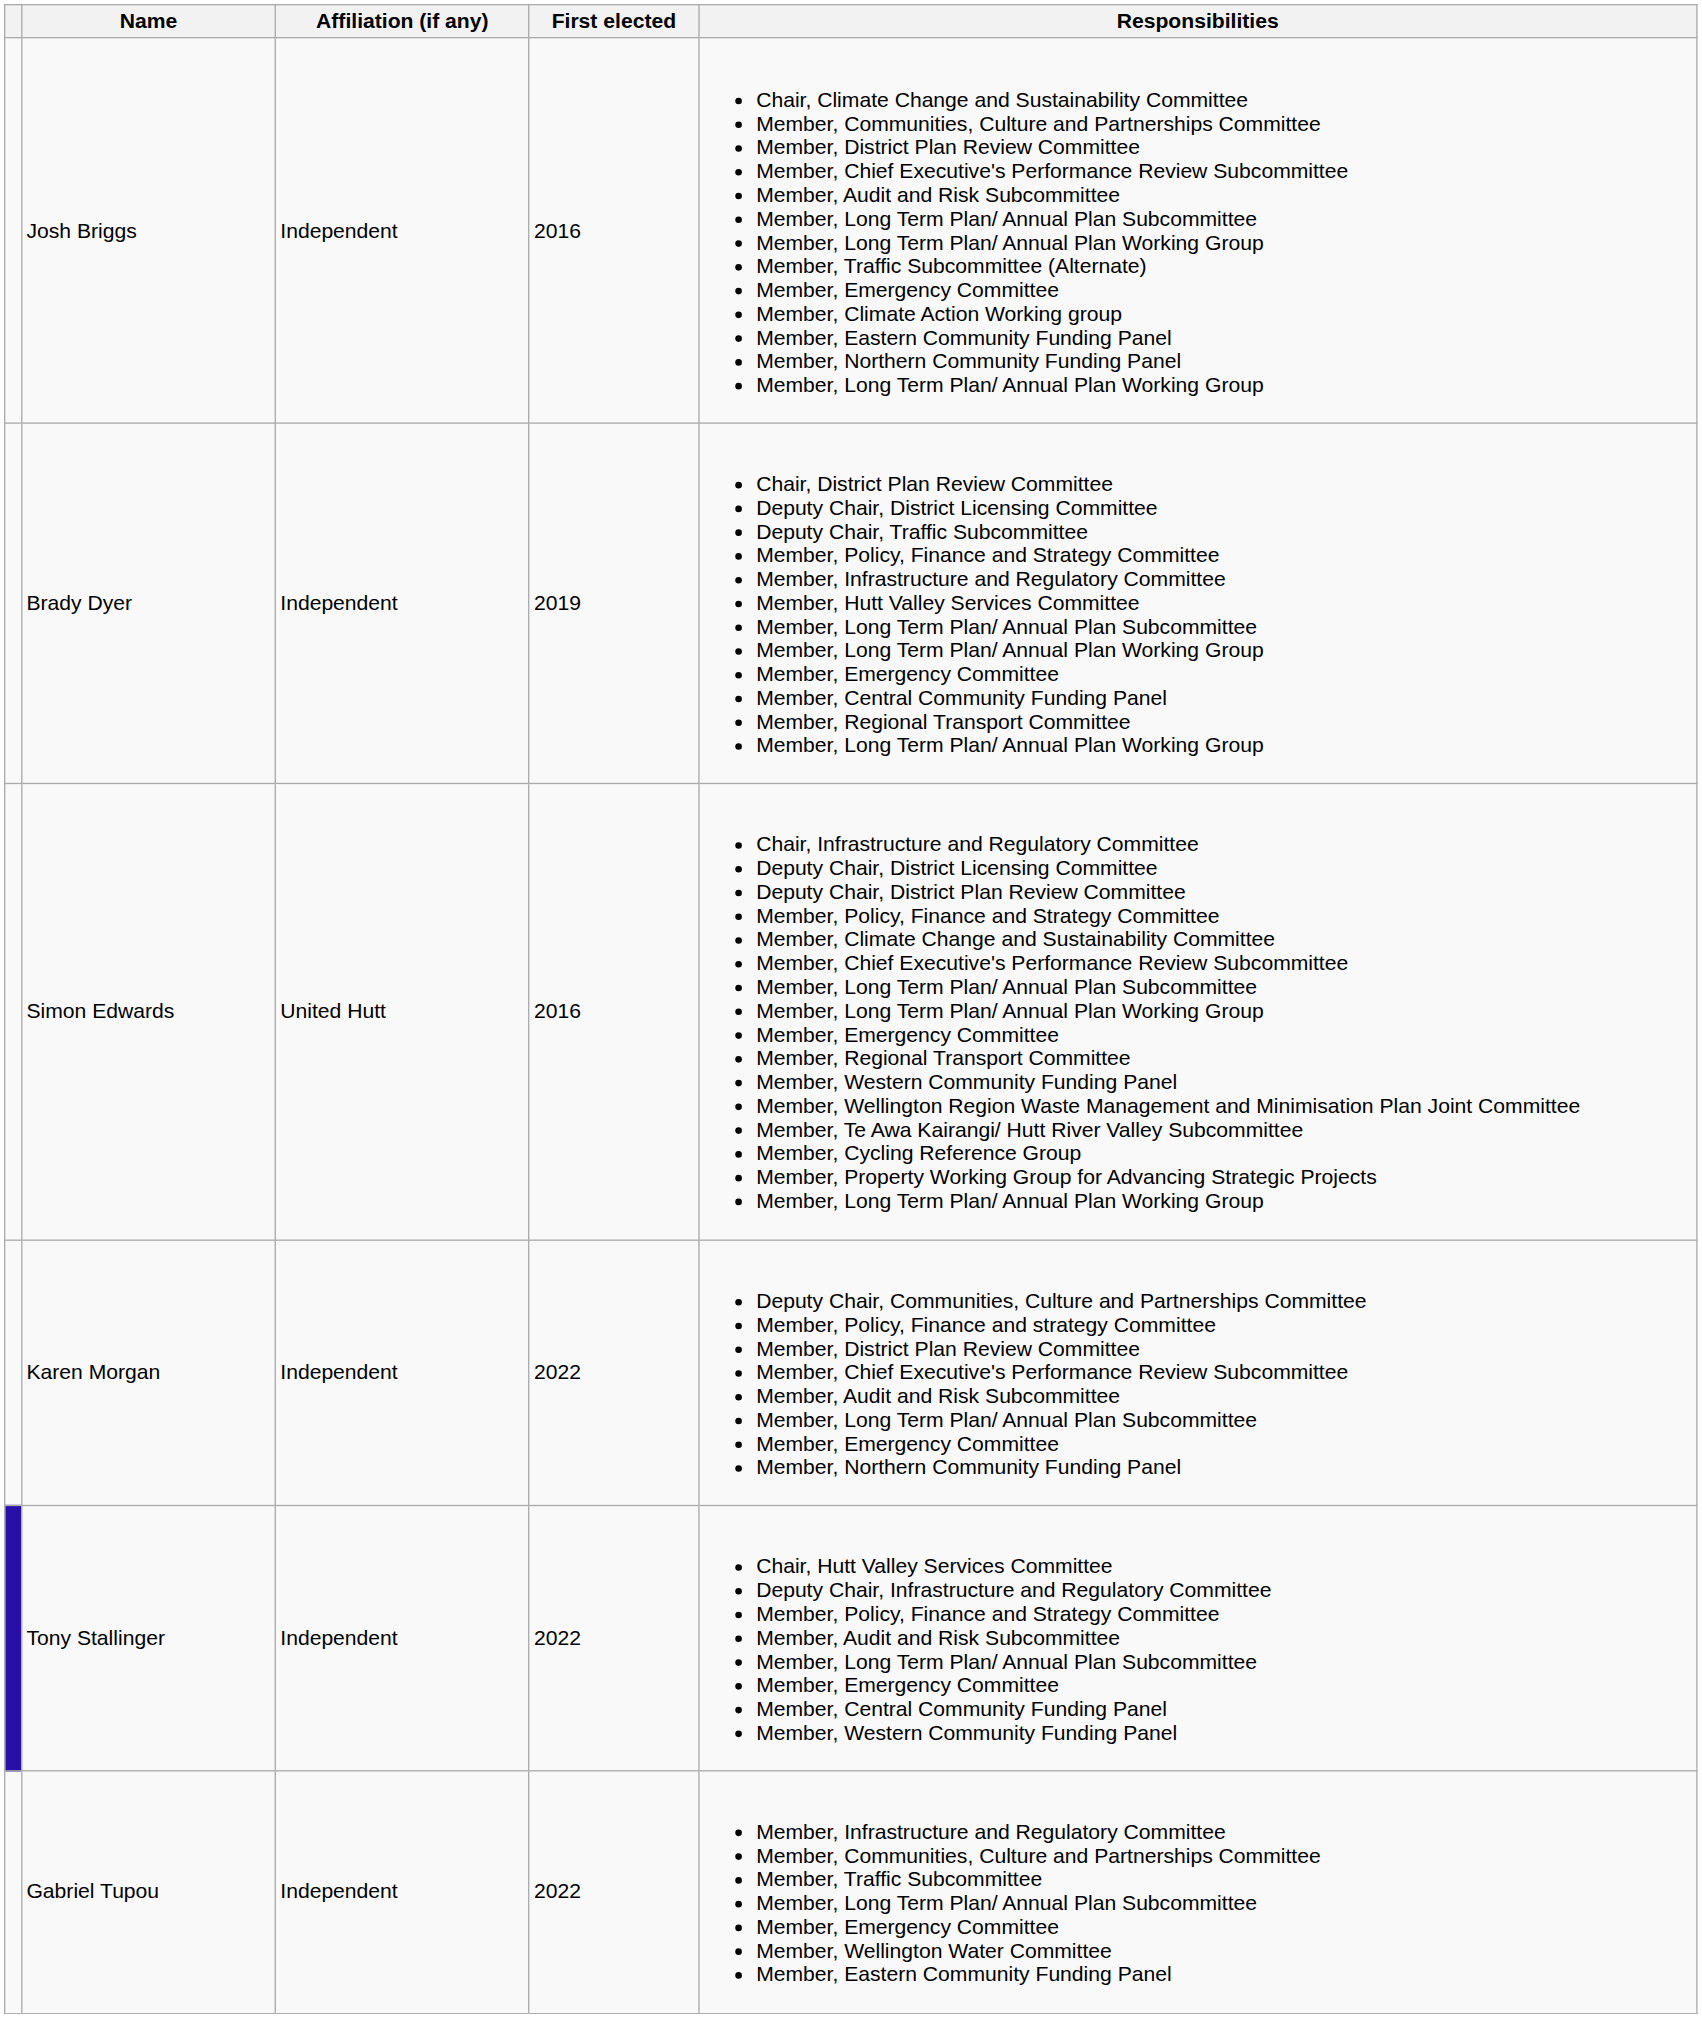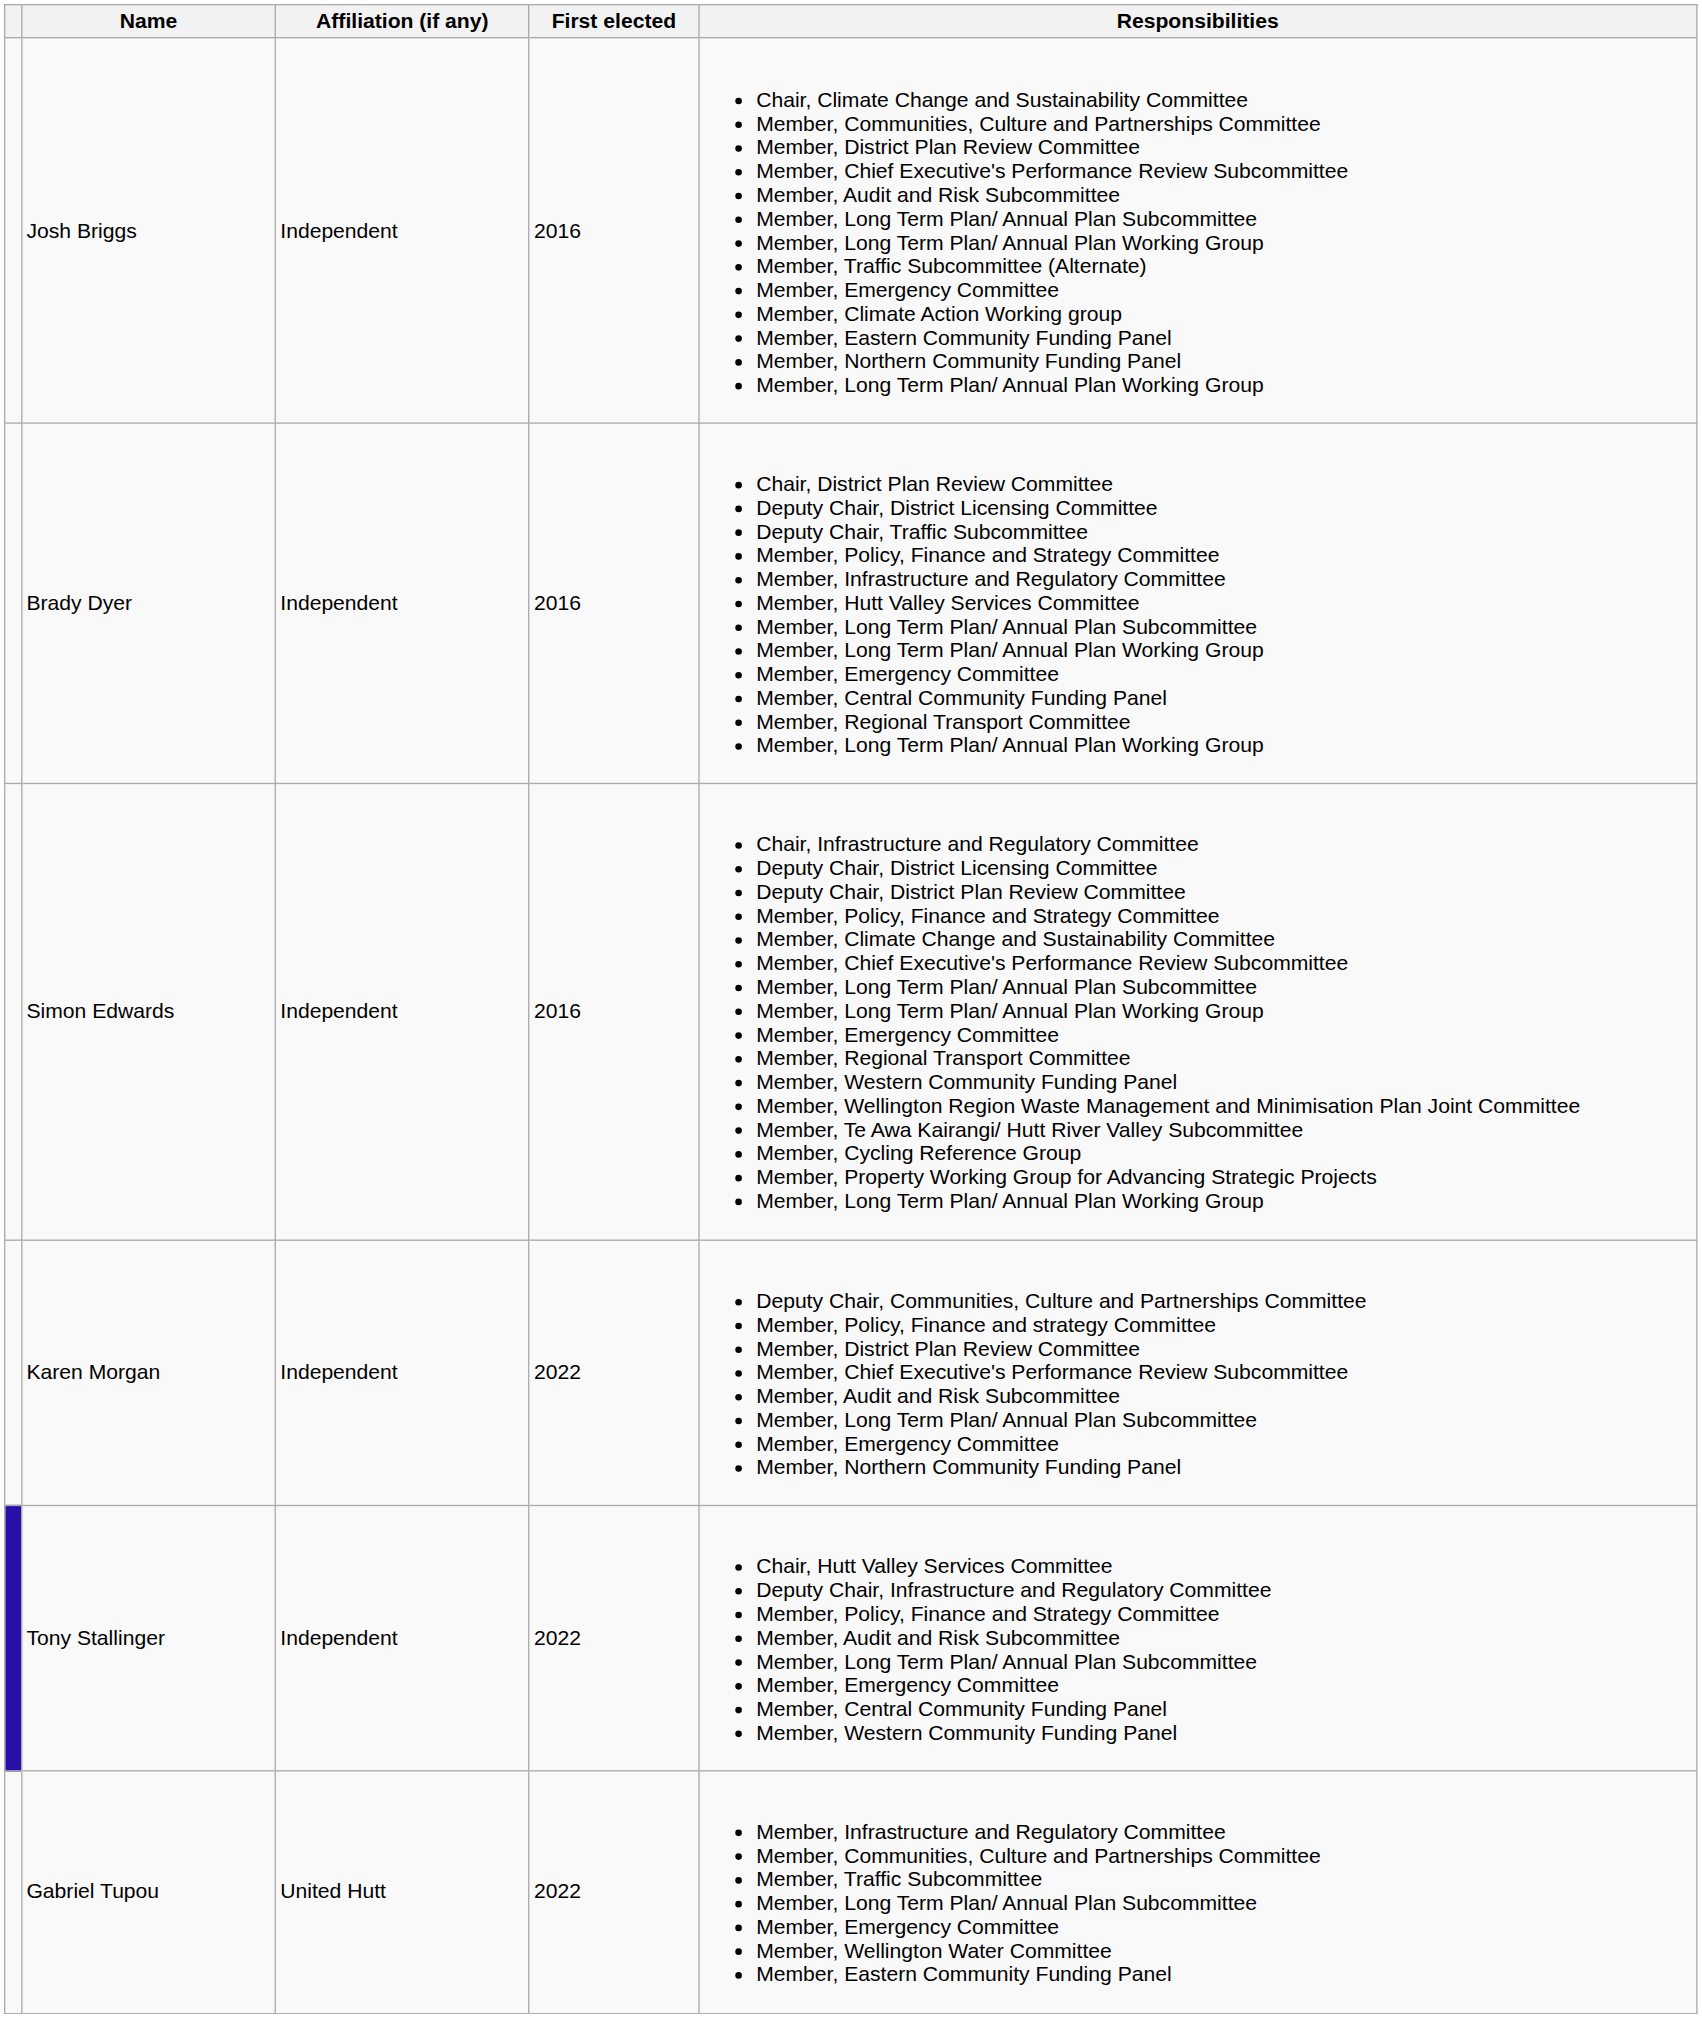Brady Dyer | First elected: 2019 -> 2016
Simon Edwards | Affiliation (if any): United Hutt -> Independent
Gabriel Tupou | Affiliation (if any): Independent -> United Hutt
